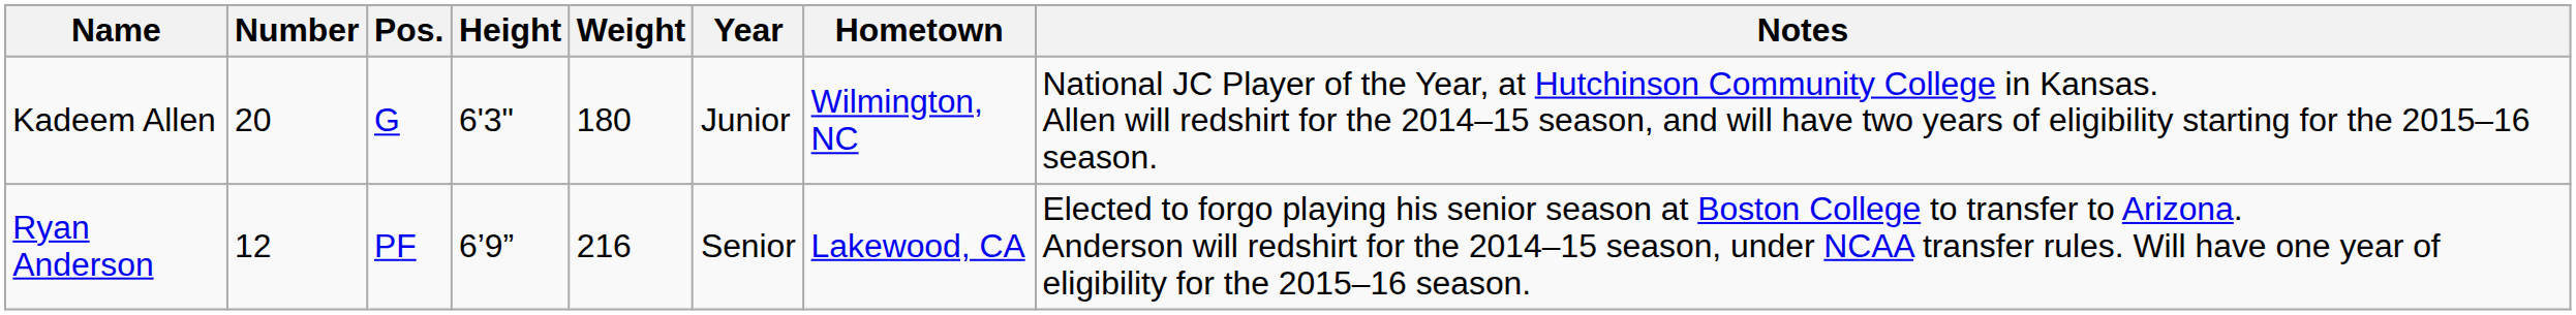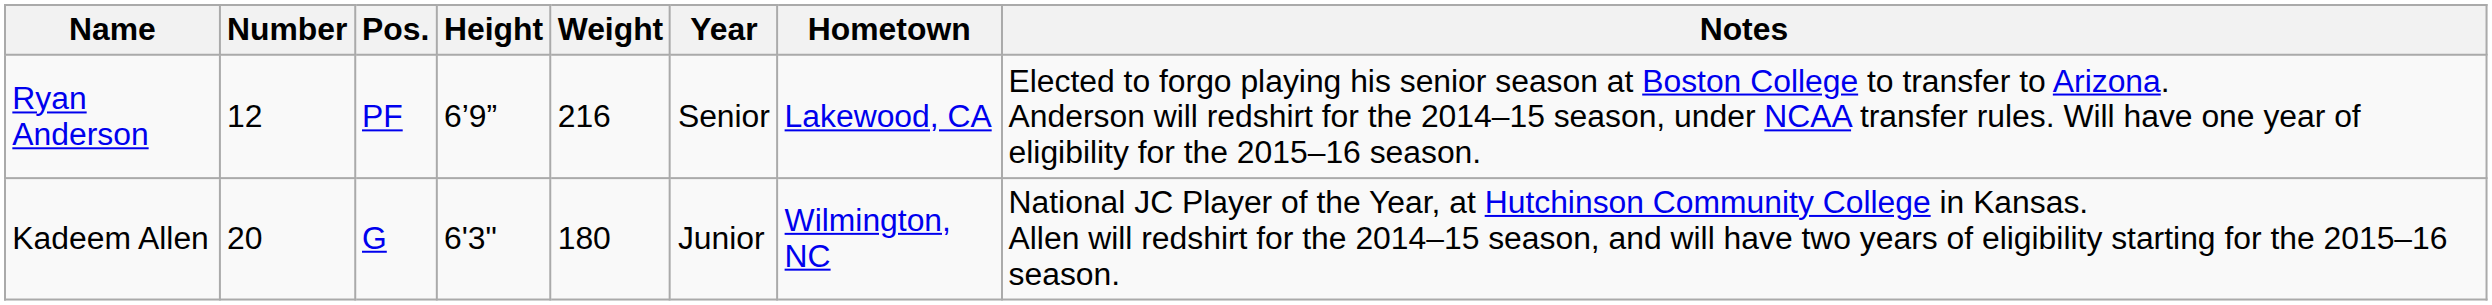rows swapped: Ryan Anderson <-> Kadeem Allen
